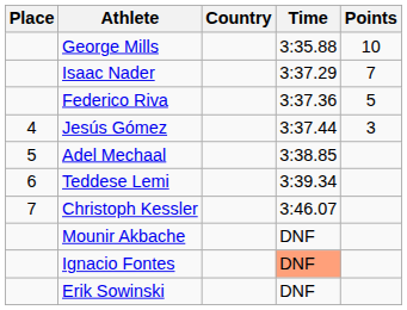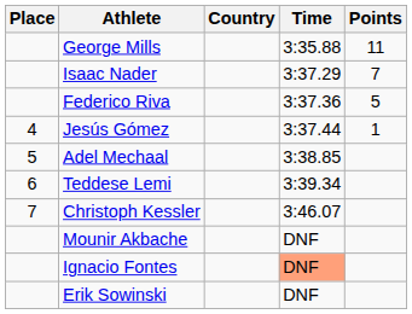George Mills | Points: 10 -> 11
Jesús Gómez | Points: 3 -> 1
